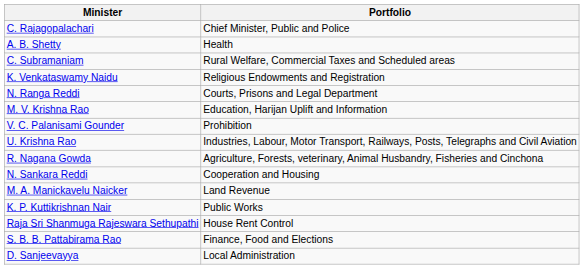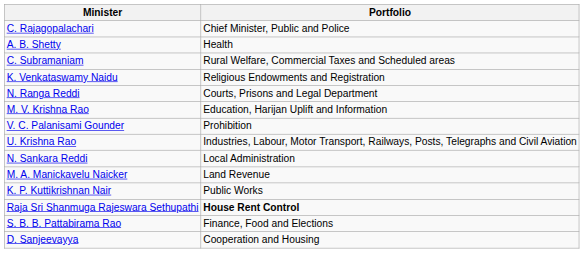- row: R. Nagana Gowda | Agriculture, Forests, veterinary, Animal Husbandry, Fisheries and Cinchona
N. Sankara Reddi | Portfolio: Cooperation and Housing -> Local Administration
Raja Sri Shanmuga Rajeswara Sethupathi | Portfolio: normal -> bold
D. Sanjeevayya | Portfolio: Local Administration -> Cooperation and Housing
